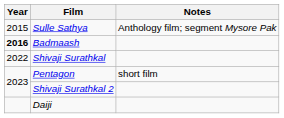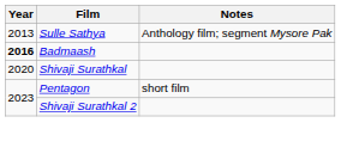Sulle Sathya | Year: 2015 -> 2013
Shivaji Surathkal | Year: 2022 -> 2020
- row: Daiji
